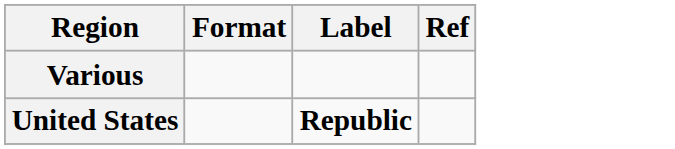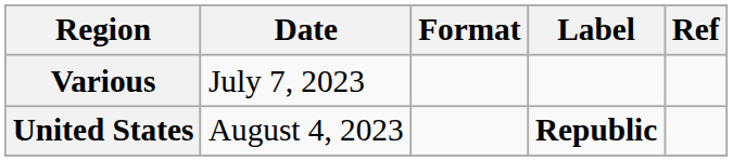+ column: Date | July 7, 2023 | August 4, 2023
